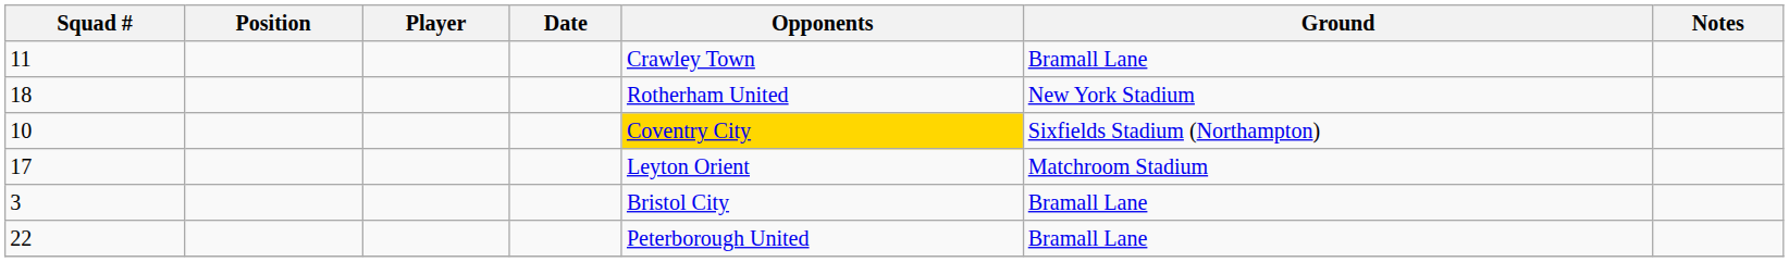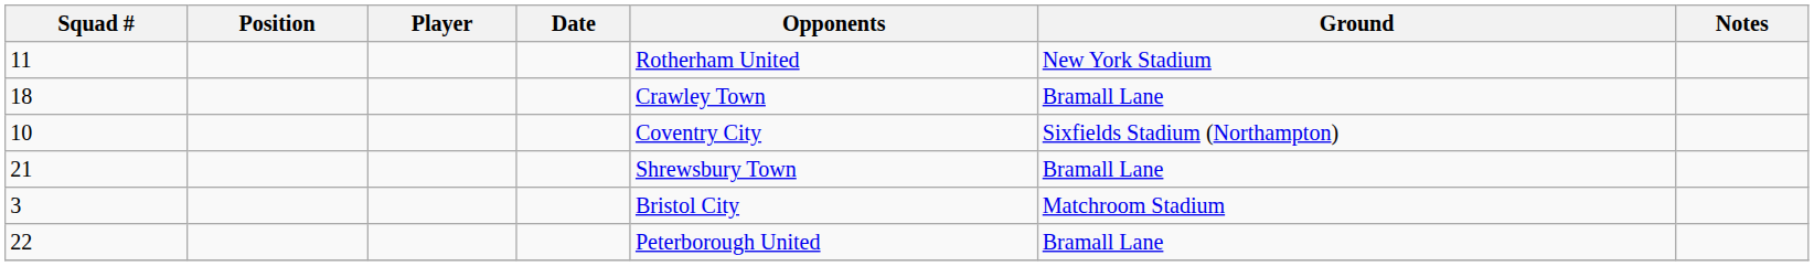11 | Opponents: Crawley Town -> Rotherham United
11 | Ground: Bramall Lane -> New York Stadium
18 | Opponents: Rotherham United -> Crawley Town
18 | Ground: New York Stadium -> Bramall Lane
10 | Opponents: gold background -> no background
- row: 17 | Leyton Orient | Matchroom Stadium
+ row: 21 | Shrewsbury Town | Bramall Lane
3 | Ground: Bramall Lane -> Matchroom Stadium
